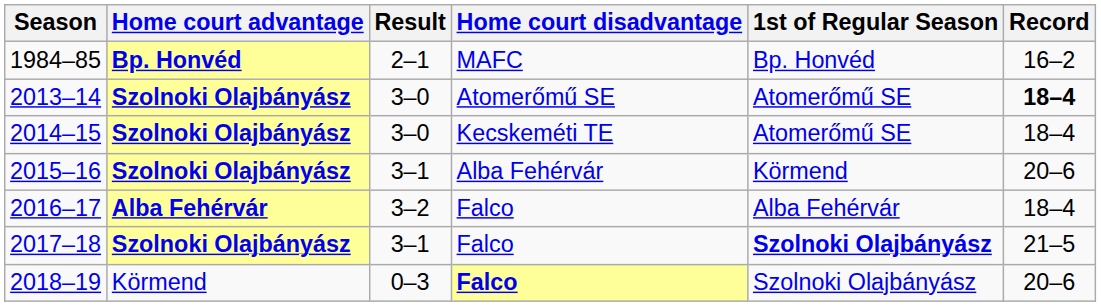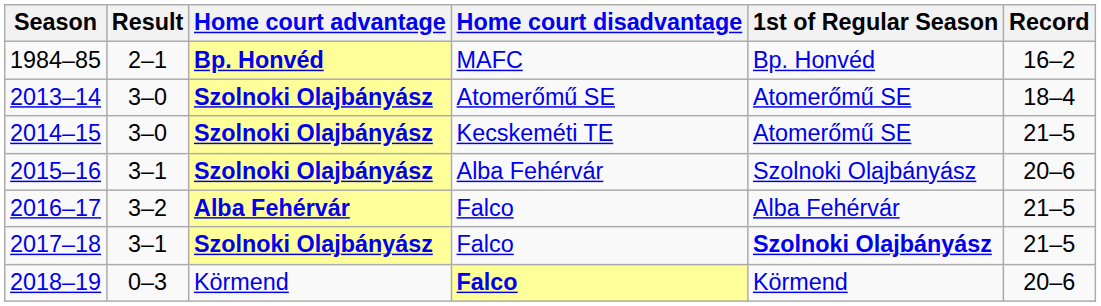columns swapped: Home court advantage <-> Result
2013–14 | Record: bold -> normal
2014–15 | Record: 18–4 -> 21–5
2015–16 | 1st of Regular Season: Körmend -> Szolnoki Olajbányász
2016–17 | Record: 18–4 -> 21–5
2018–19 | 1st of Regular Season: Szolnoki Olajbányász -> Körmend
